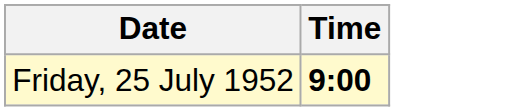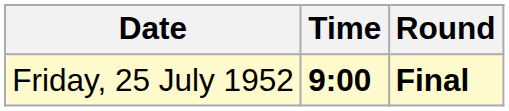+ column: Round | Final
